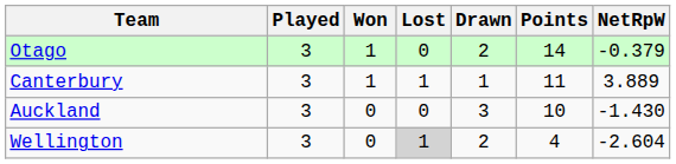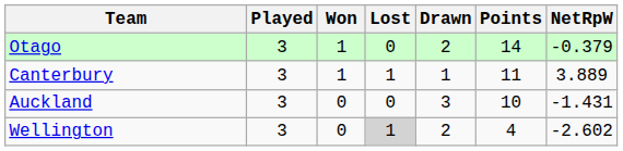Auckland | NetRpW: -1.430 -> -1.431
Wellington | NetRpW: -2.604 -> -2.602
